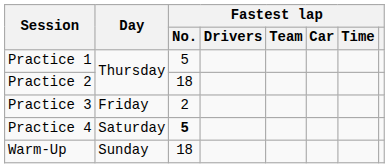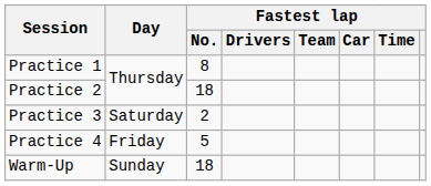Practice 1 | Fastest lap / No.: 5 -> 8
Practice 3 | Day: Friday -> Saturday
Practice 4 | Day: Saturday -> Friday
Practice 4 | Fastest lap / No.: bold -> normal
